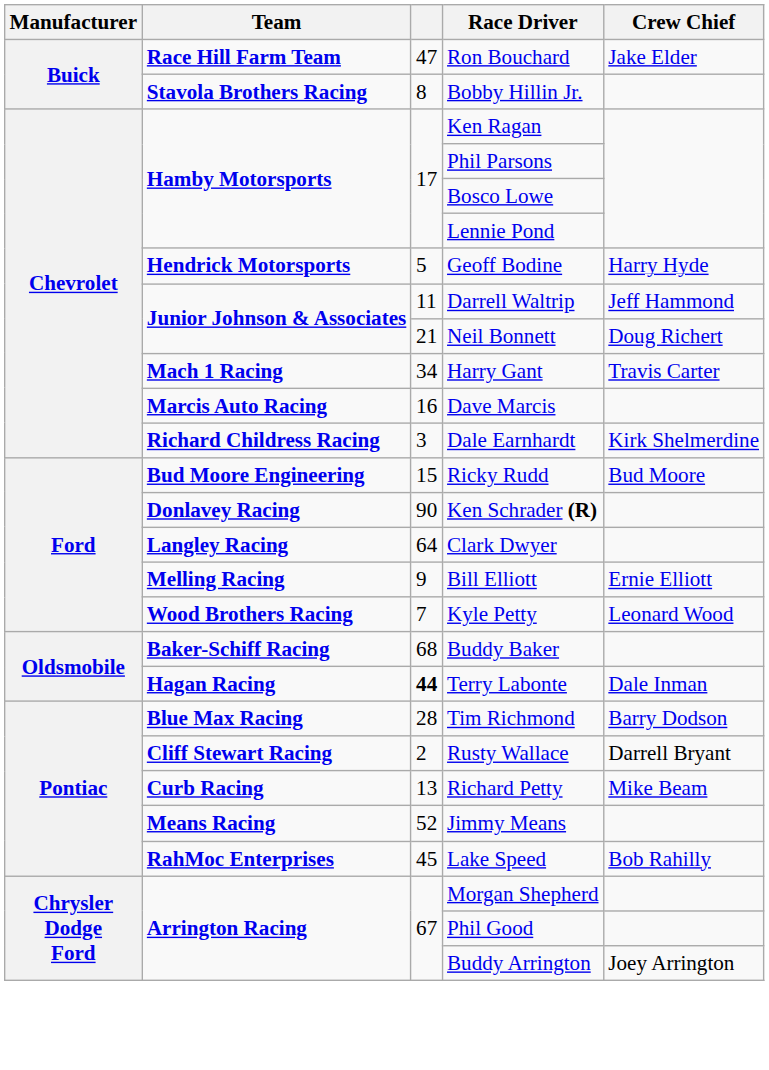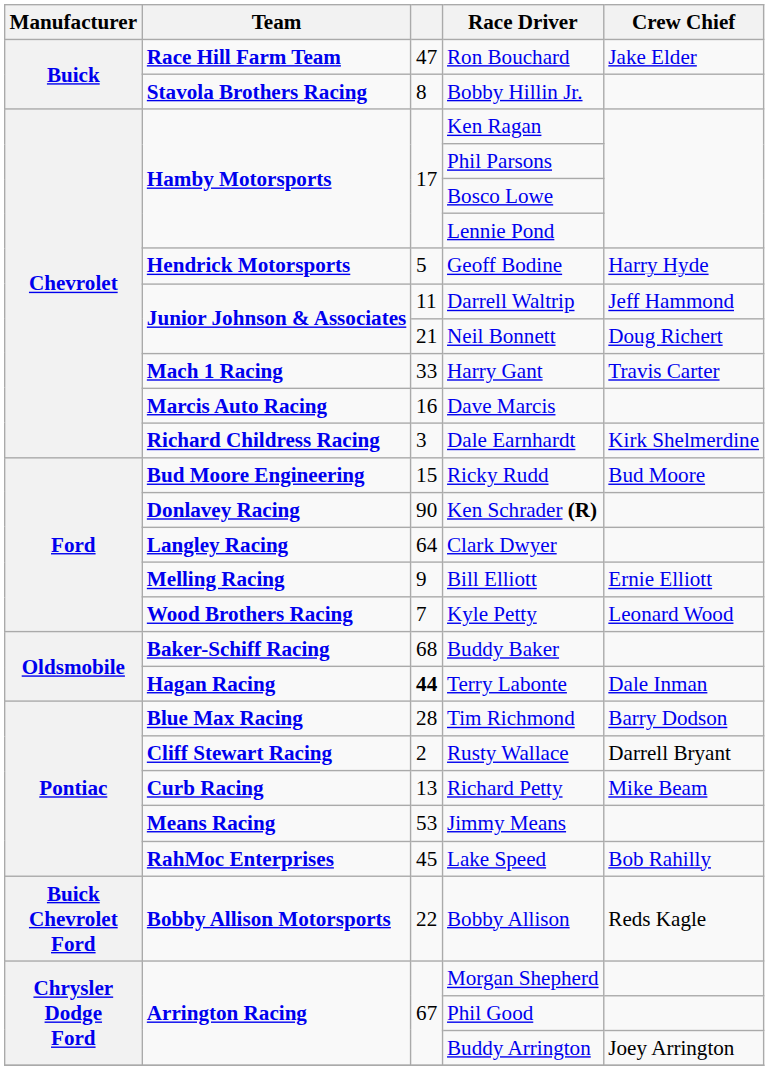Harry Gant | column 3: 34 -> 33
Jimmy Means | column 3: 52 -> 53
+ row: Buick Chevrolet Ford | Bobby Allison Motorsports | 22 | Bobby Allison | Reds Kagle
